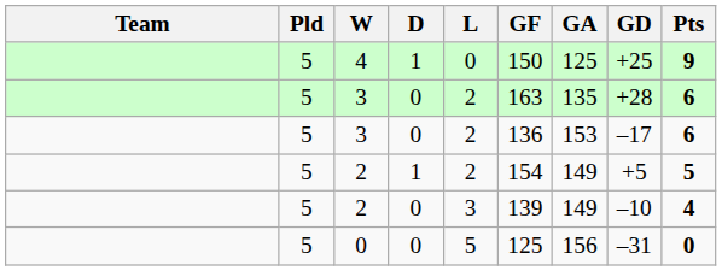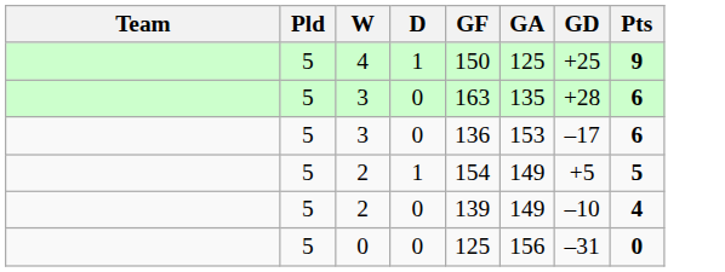- column: L | 0 | 2 | 2 | 2 | 3 | 5
